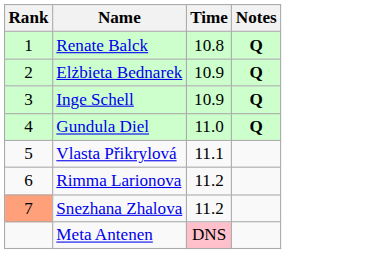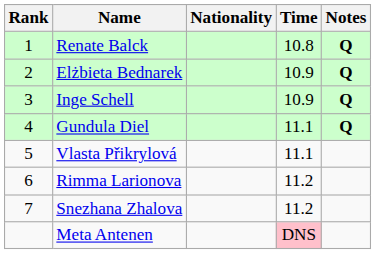+ column: Nationality
Gundula Diel | Time: 11.0 -> 11.1
Snezhana Zhalova | Rank: lightsalmon background -> no background
